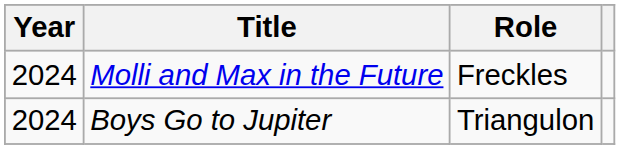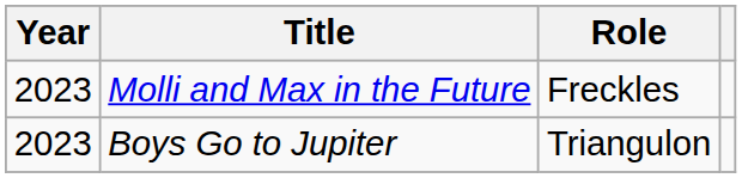Molli and Max in the Future | Year: 2024 -> 2023
Boys Go to Jupiter | Year: 2024 -> 2023
